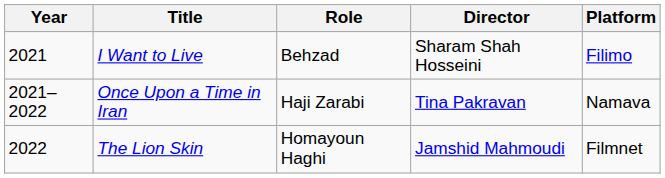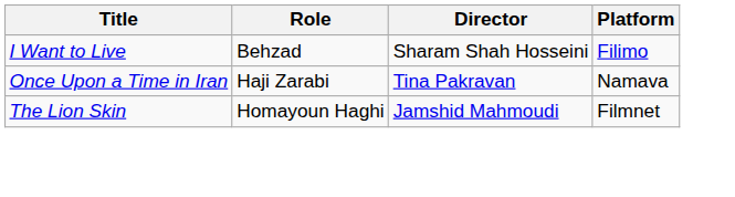- column: Year | 2021 | 2021–2022 | 2022
